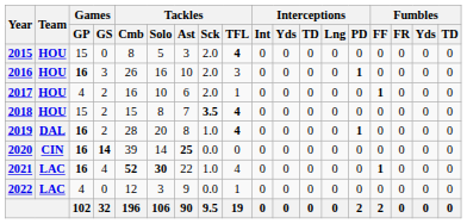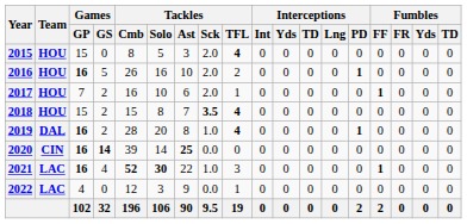2016 | Games / GS: 3 -> 5
2016 | Tackles / TFL: 3 -> 2
2017 | Games / GP: 4 -> 7
2021 | Tackles / TFL: 4 -> 3
